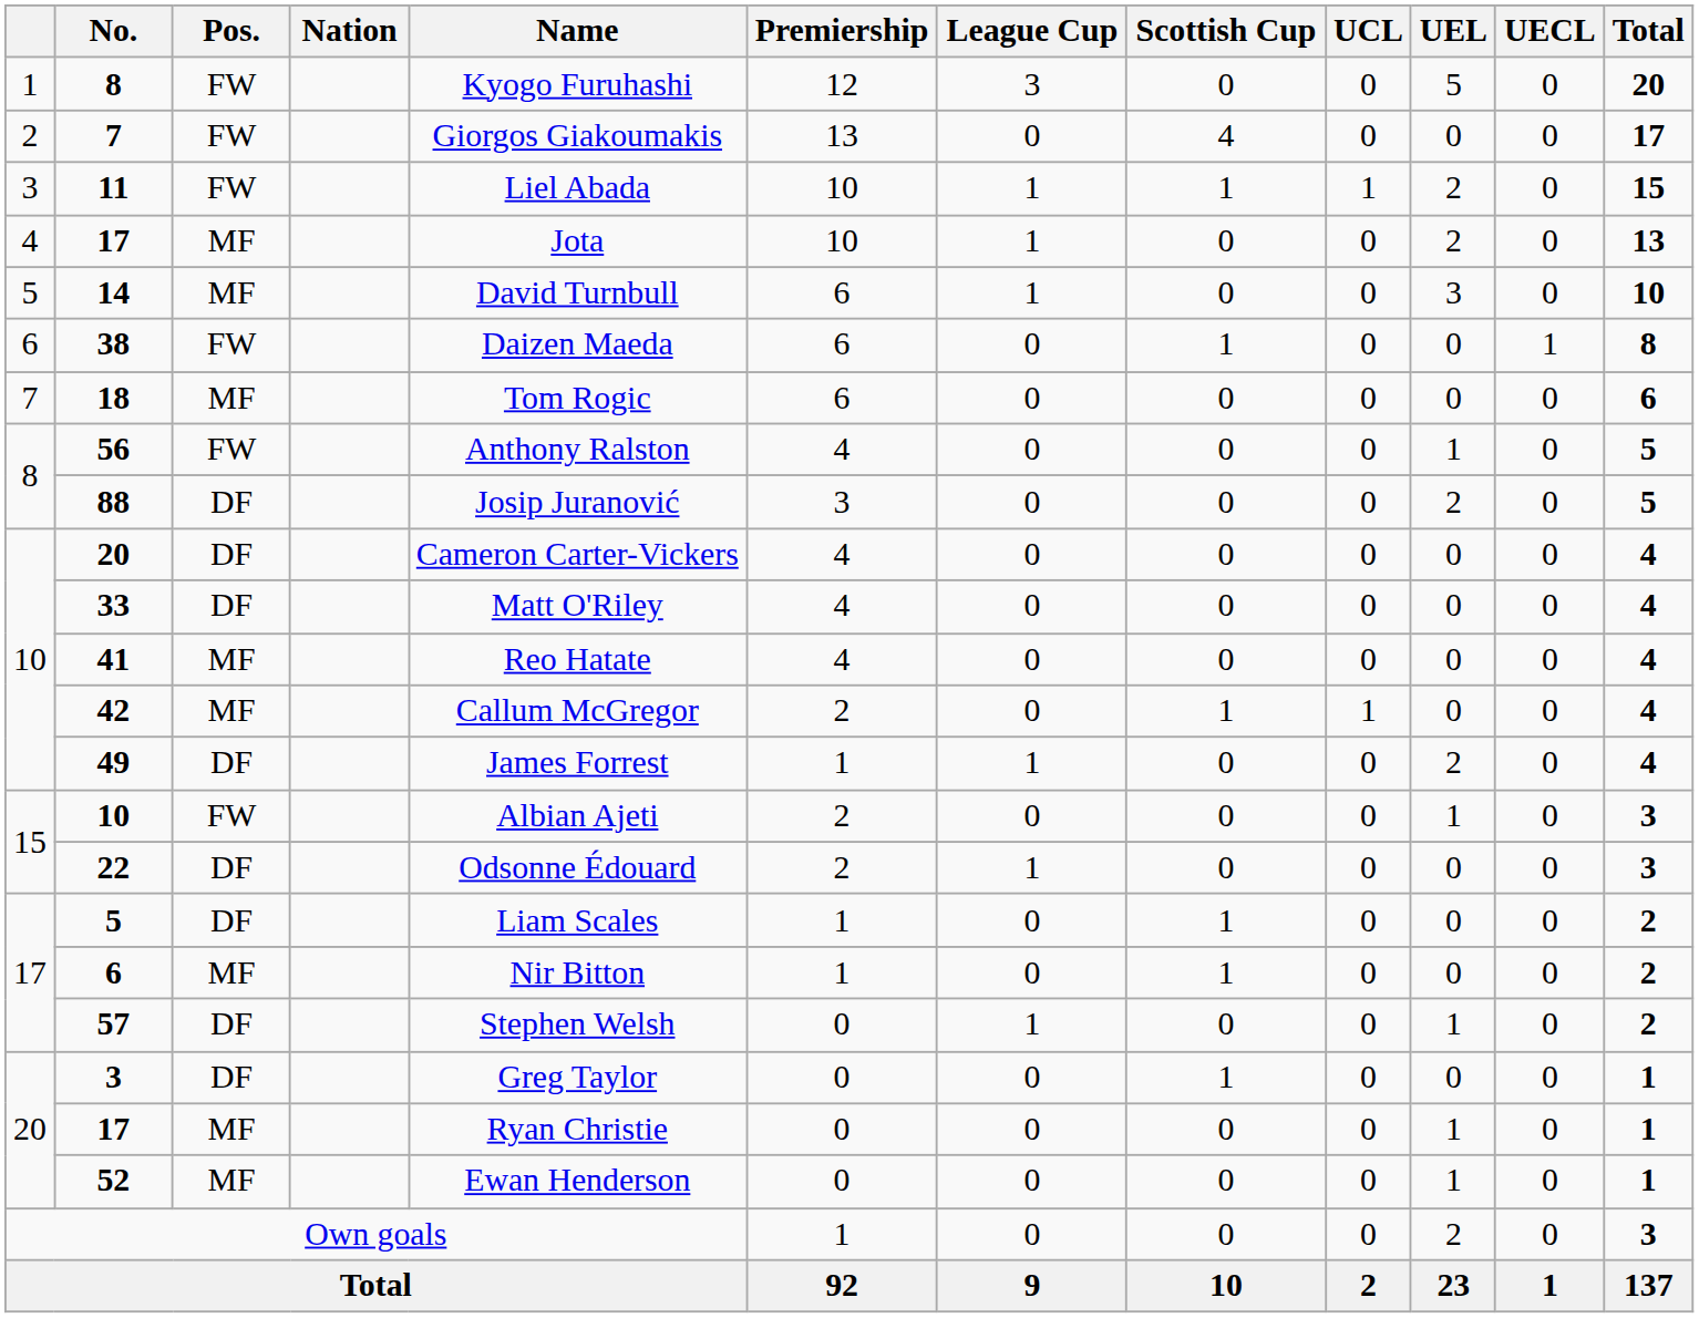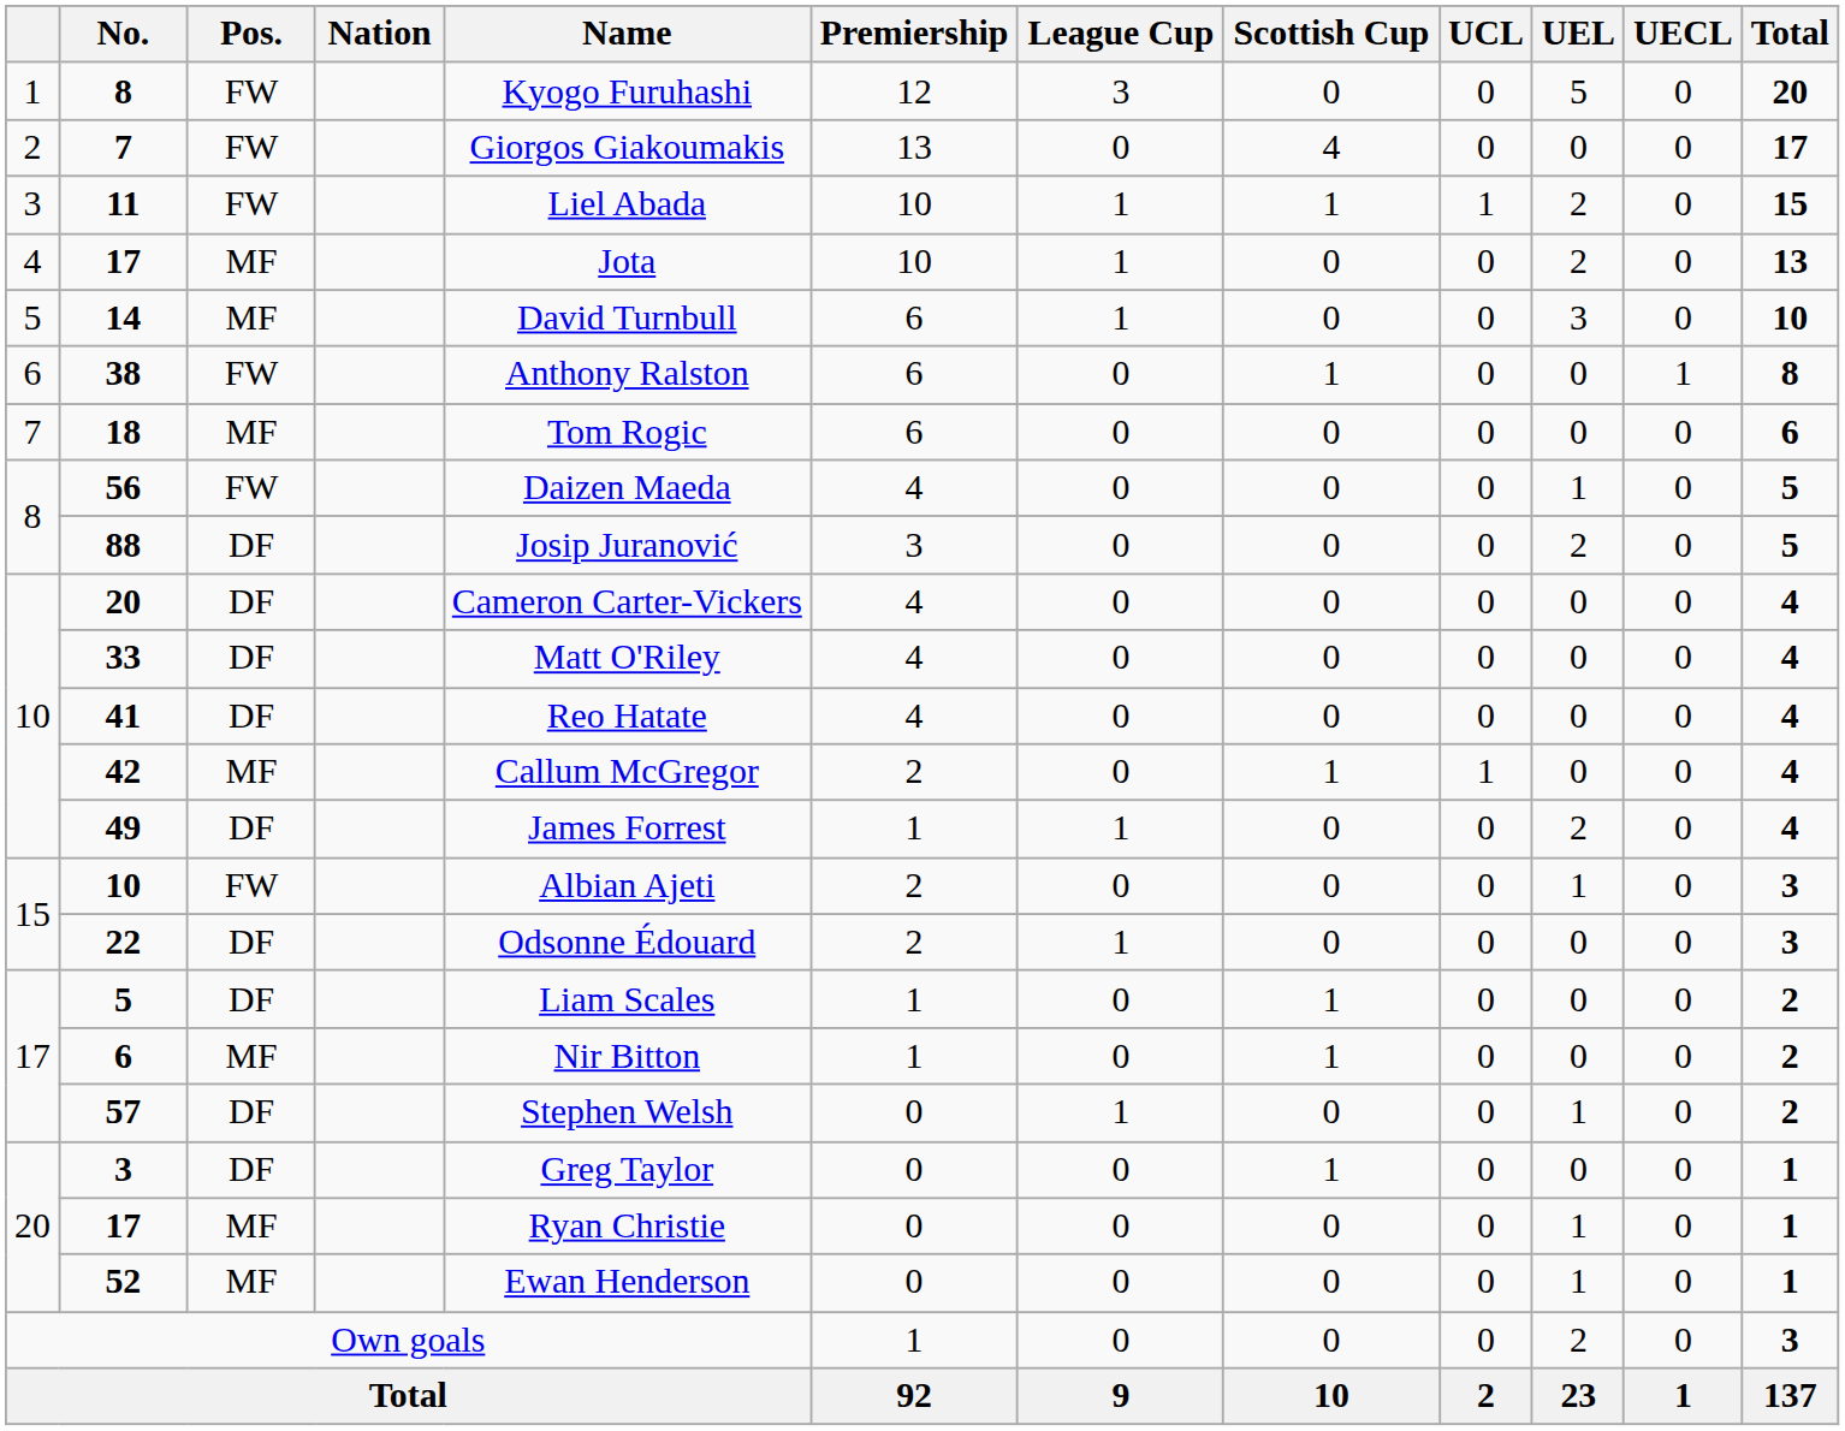38 | Name: Daizen Maeda -> Anthony Ralston
56 | Name: Anthony Ralston -> Daizen Maeda
41 | Pos.: MF -> DF
